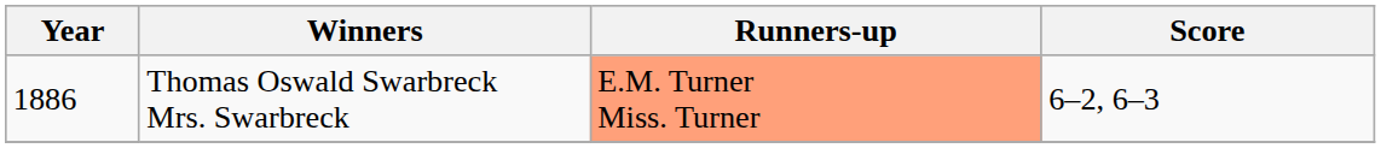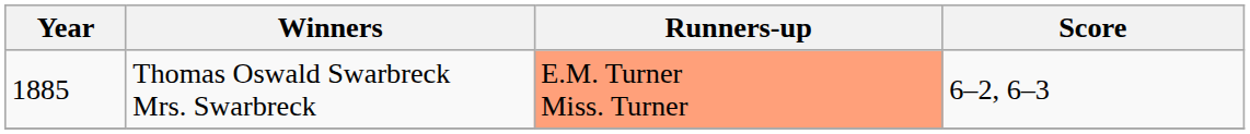Thomas Oswald Swarbreck Mrs. Swarbreck | Year: 1886 -> 1885
